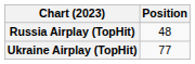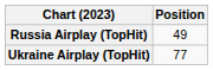Russia Airplay (TopHit) | Position: 48 -> 49
